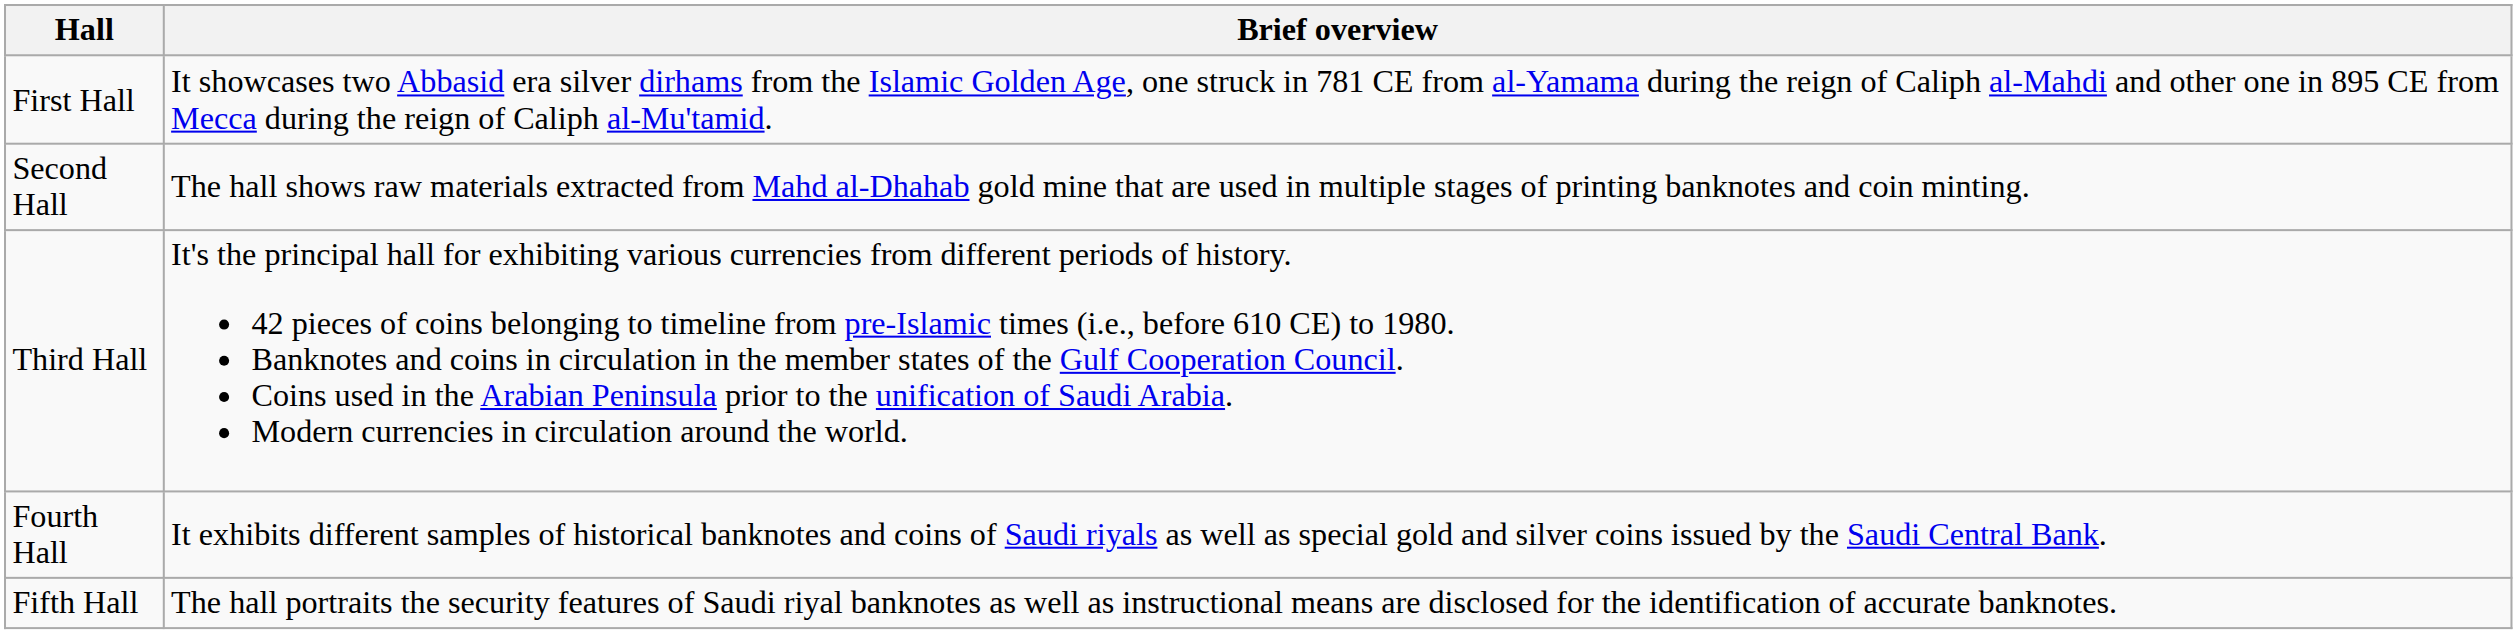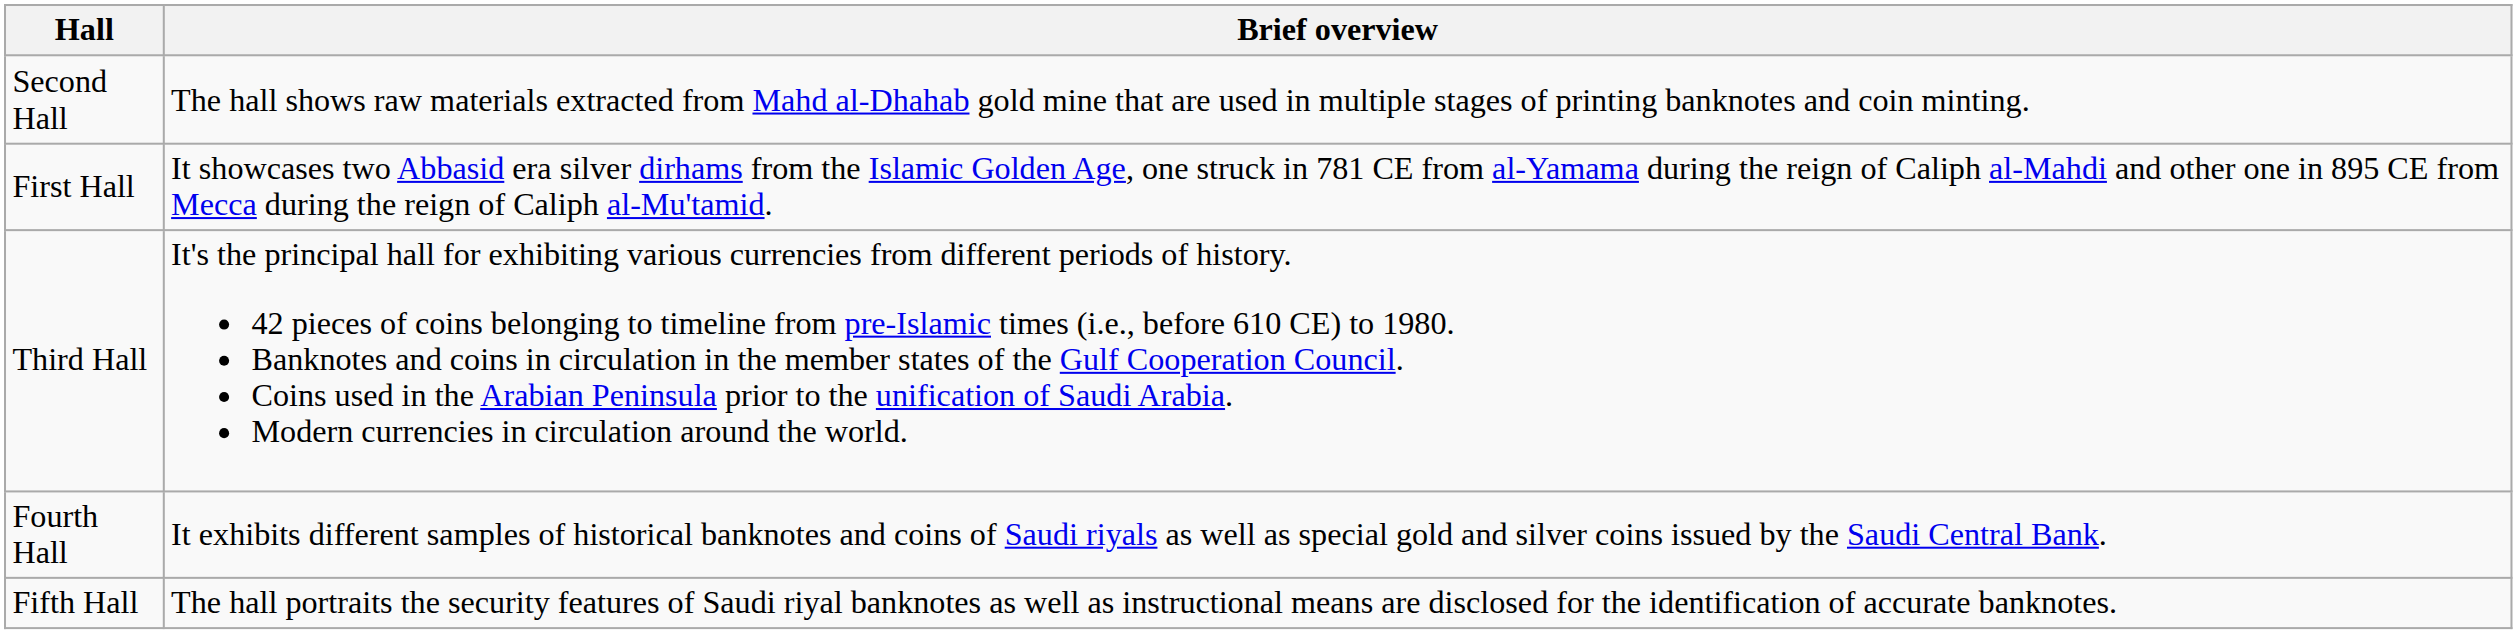rows swapped: First Hall <-> Second Hall
